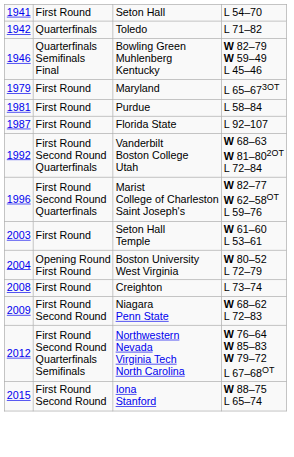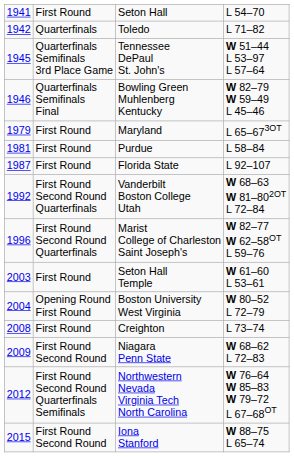+ row: 1945 | Quarterfinals Semifinals 3rd Place Game | Tennessee DePaul St. John's | W 51–44 L 53–97 L 57–64
